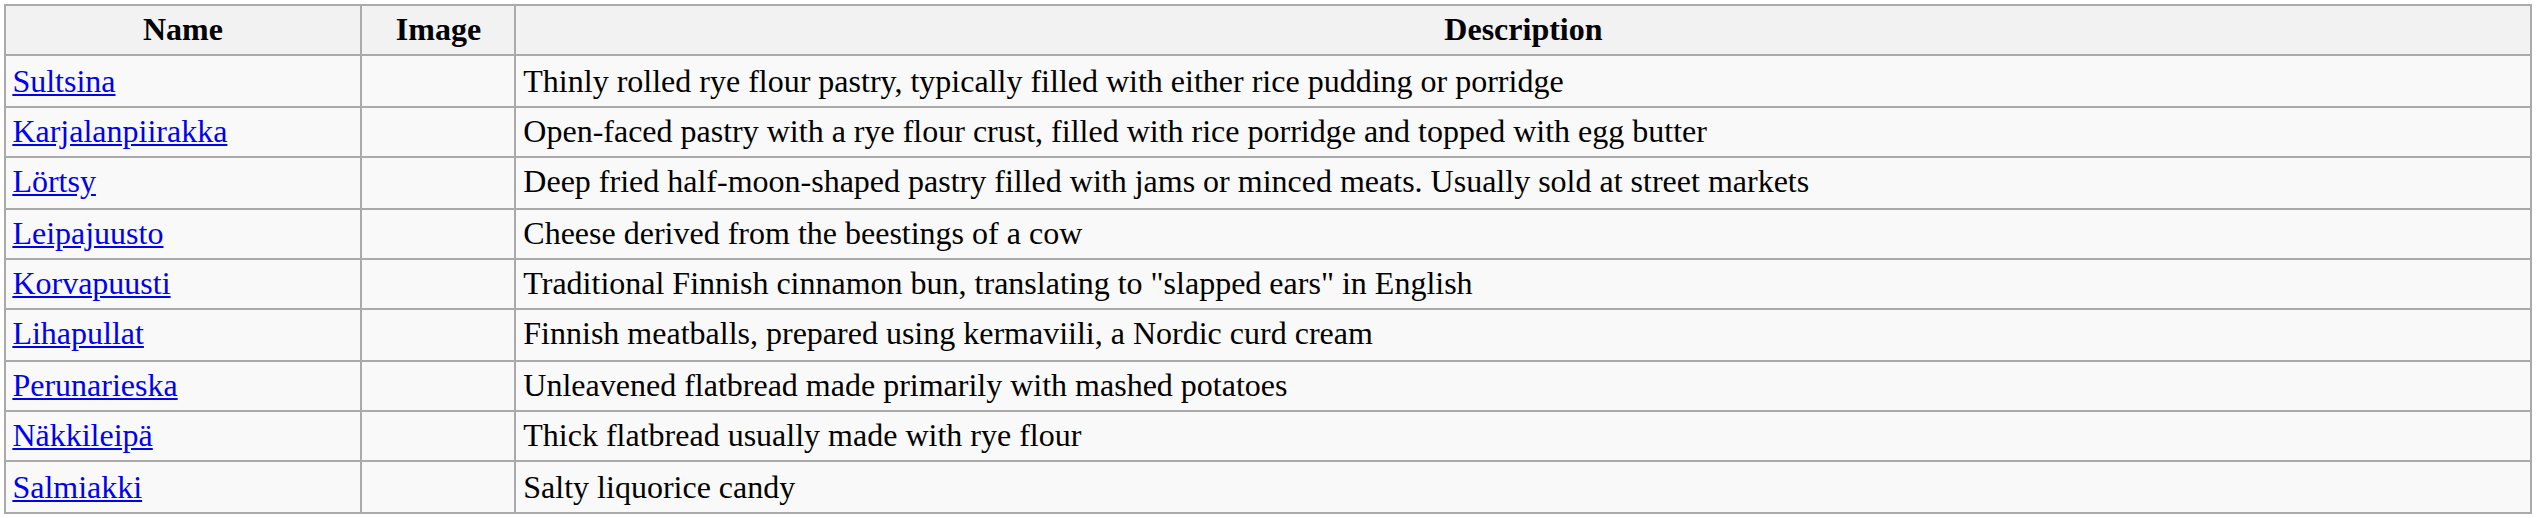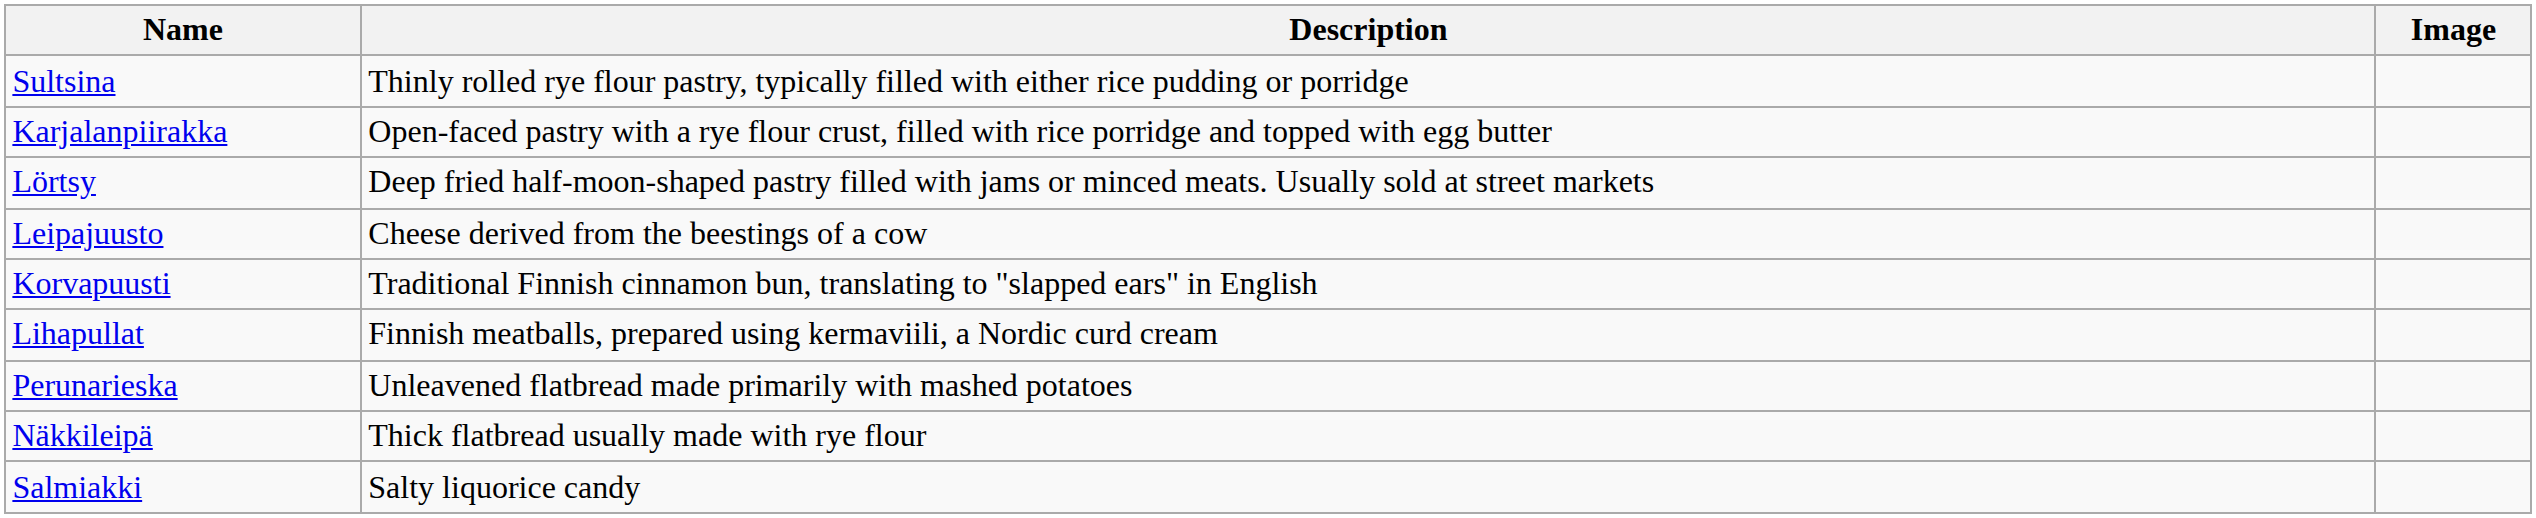columns swapped: Image <-> Description
